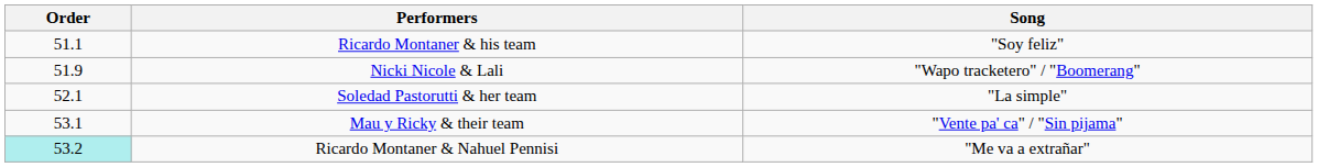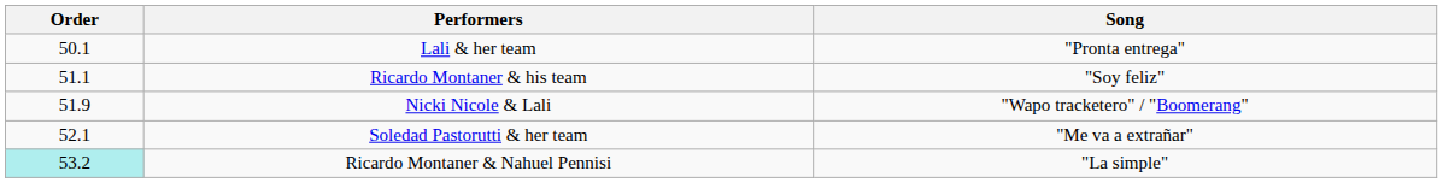+ row: 50.1 | Lali & her team | "Pronta entrega"
Soledad Pastorutti & her team | Song: "La simple" -> "Me va a extrañar"
- row: 53.1 | Mau y Ricky & their team | "Vente pa' ca" / "Sin pijama"
Ricardo Montaner & Nahuel Pennisi | Song: "Me va a extrañar" -> "La simple"
